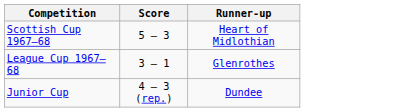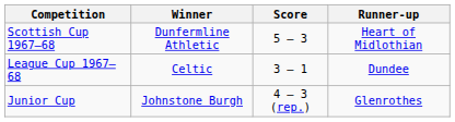+ column: Winner | Dunfermline Athletic | Celtic | Johnstone Burgh
League Cup 1967–68 | Runner-up: Glenrothes -> Dundee
Junior Cup | Runner-up: Dundee -> Glenrothes
